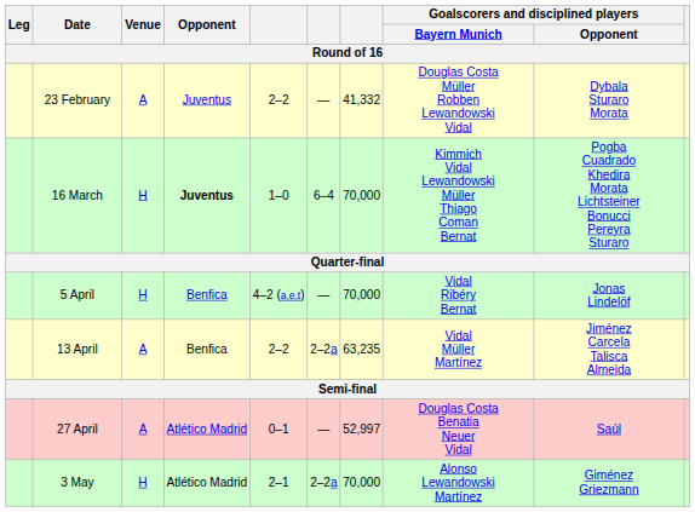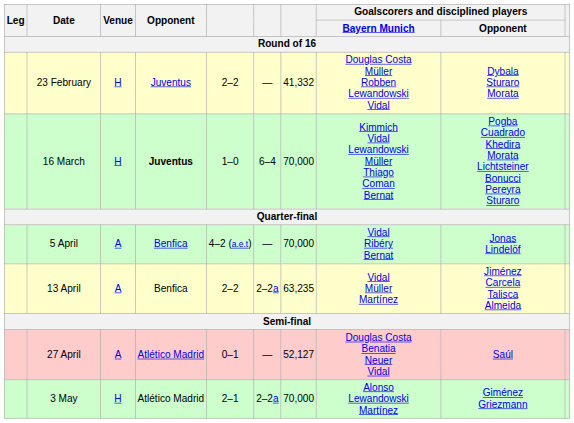23 February | Venue: A -> H
5 April | Venue: H -> A
27 April | column 7: 52,997 -> 52,127
